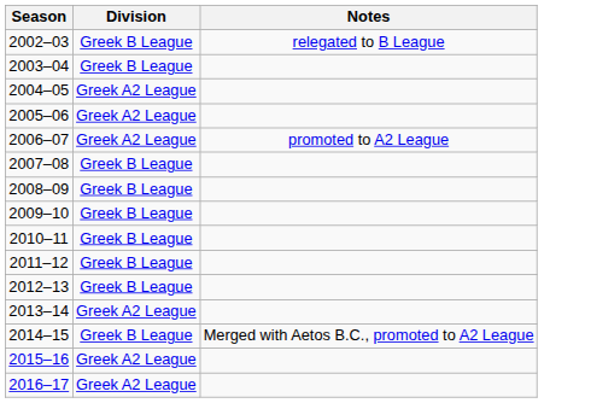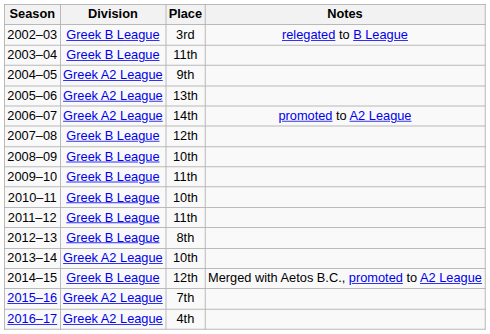+ column: Place | 3rd | 11th | 9th | 13th | 14th | 12th | 10th | 11th | 10th | 11th | 8th | 10th | 12th | 7th | 4th
